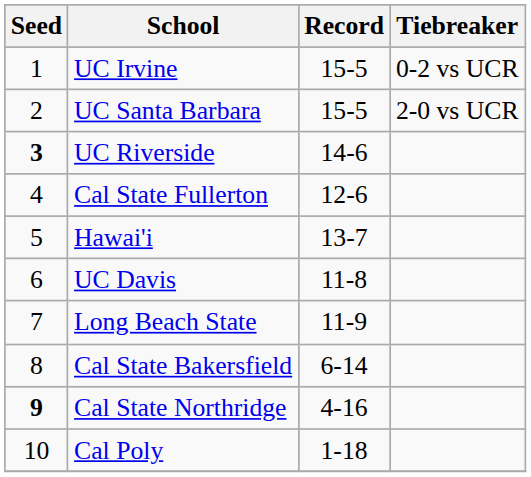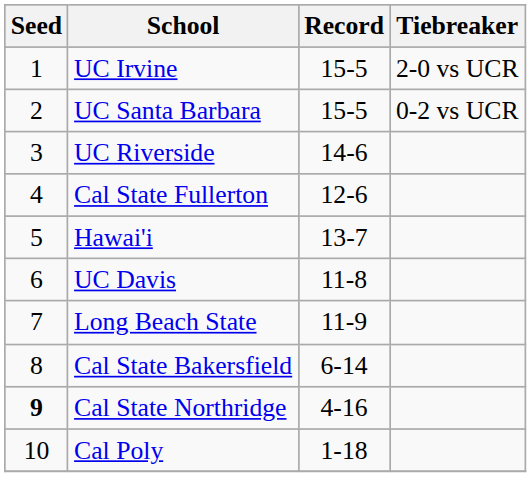UC Irvine | Tiebreaker: 0-2 vs UCR -> 2-0 vs UCR
UC Santa Barbara | Tiebreaker: 2-0 vs UCR -> 0-2 vs UCR
UC Riverside | Seed: bold -> normal
